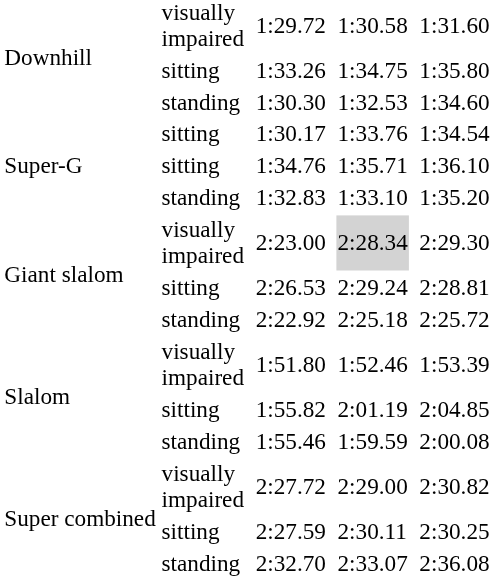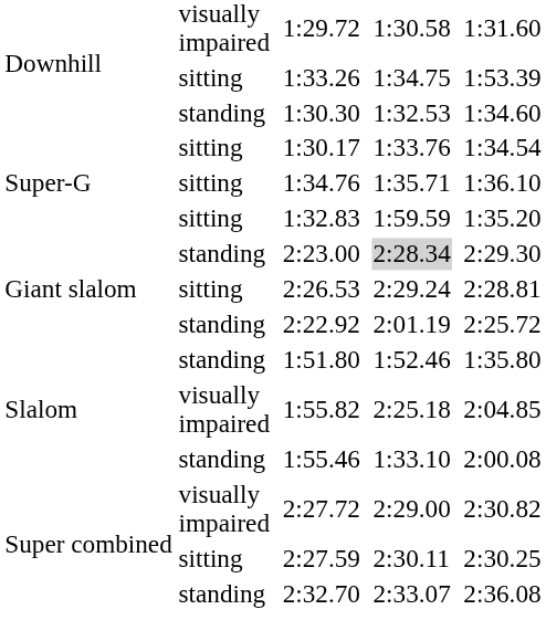1:33.26 | column 8: 1:35.80 -> 1:53.39
1:32.83 | column 2: standing -> sitting
1:32.83 | column 6: 1:33.10 -> 1:59.59
2:23.00 | column 2: visually impaired -> standing
2:22.92 | column 6: 2:25.18 -> 2:01.19
1:51.80 | column 2: visually impaired -> standing
1:51.80 | column 8: 1:53.39 -> 1:35.80
1:55.82 | column 2: sitting -> visually impaired
1:55.82 | column 6: 2:01.19 -> 2:25.18
1:55.46 | column 6: 1:59.59 -> 1:33.10
